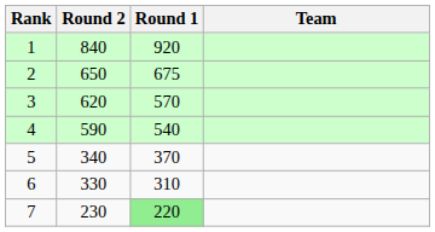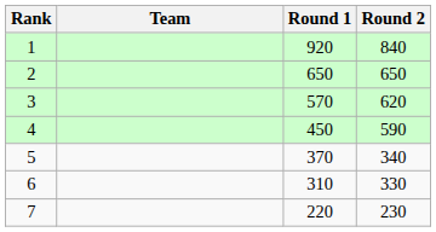columns swapped: Team <-> Round 2
2 | Round 1: 675 -> 650
4 | Round 1: 540 -> 450
7 | Round 1: lightgreen background -> no background
